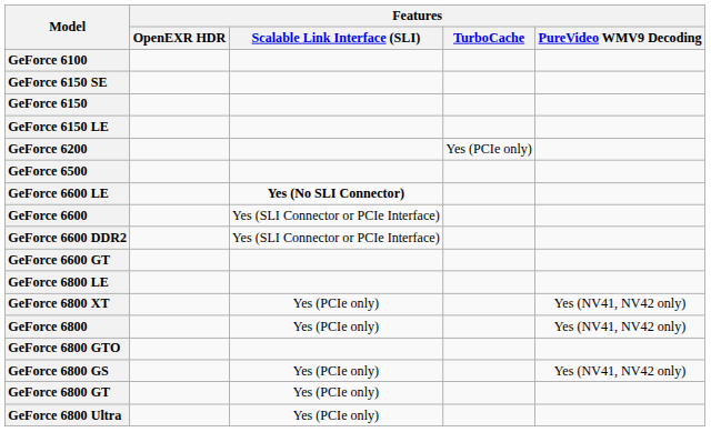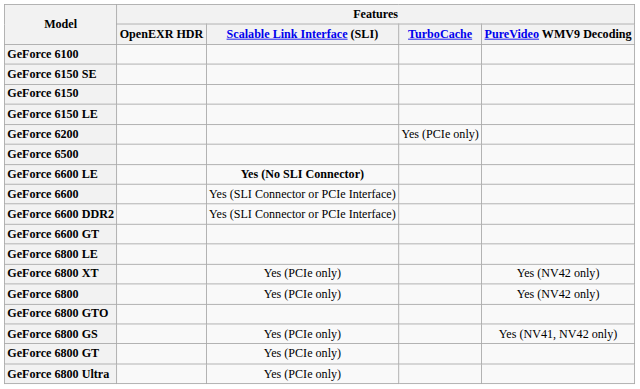GeForce 6800 XT | Features / PureVideo WMV9 Decoding: Yes (NV41, NV42 only) -> Yes (NV42 only)
GeForce 6800 | Features / PureVideo WMV9 Decoding: Yes (NV41, NV42 only) -> Yes (NV42 only)
